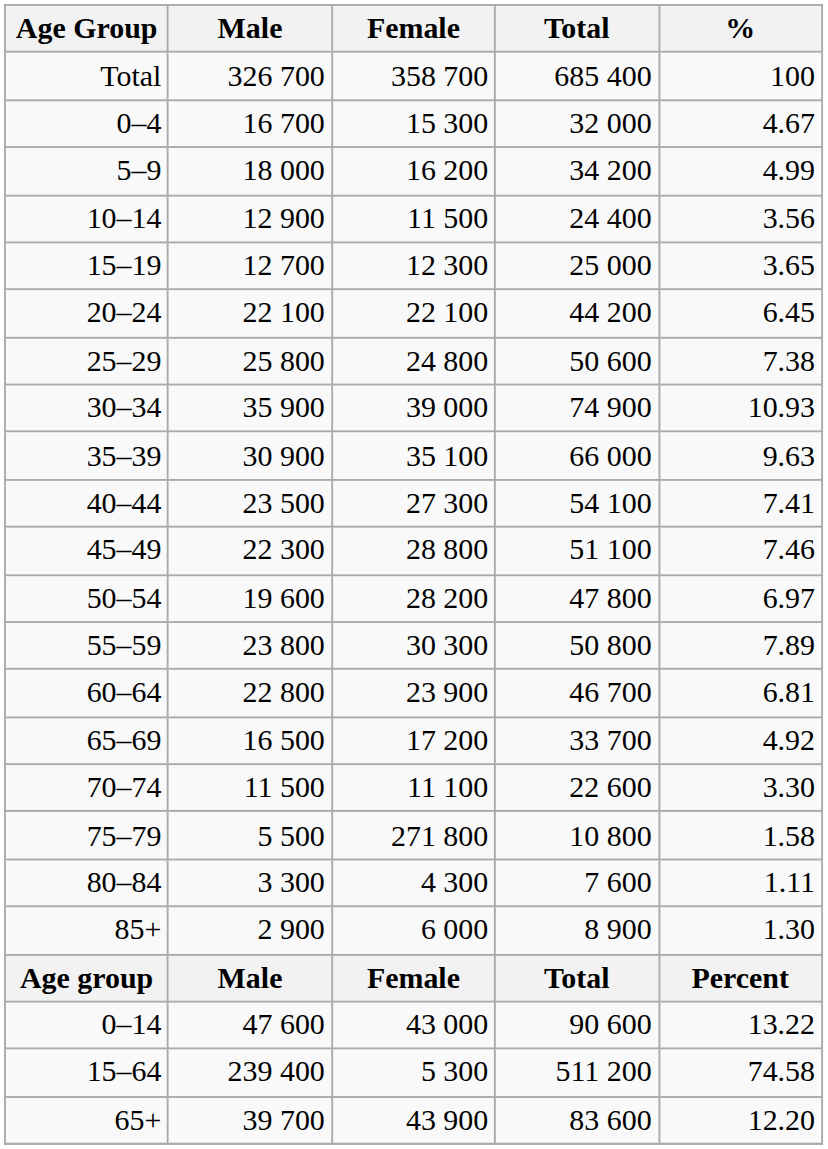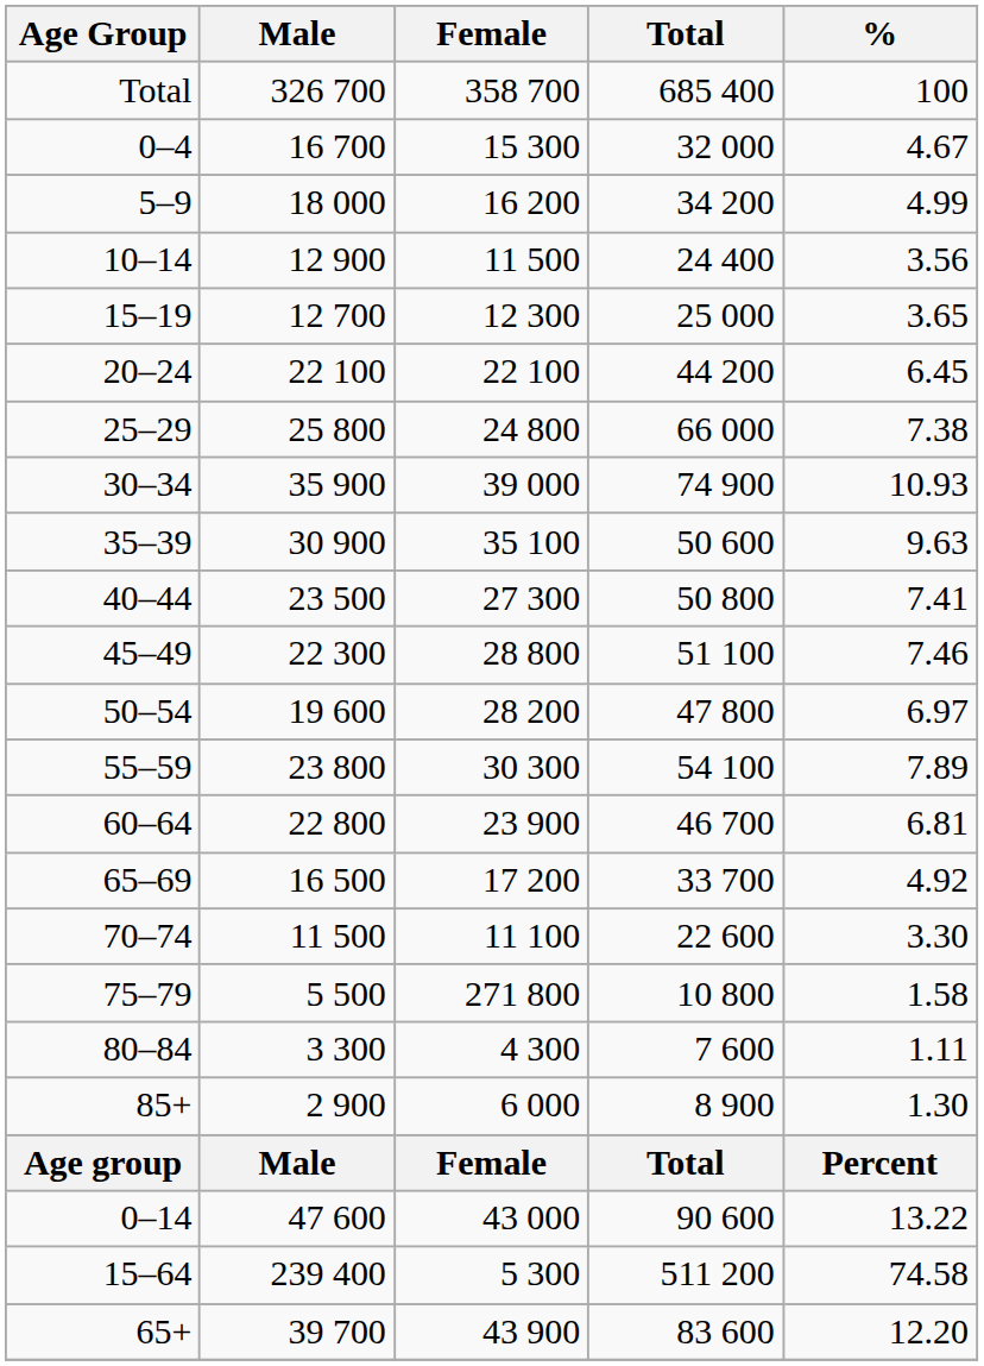25–29 | Total: 50 600 -> 66 000
35–39 | Total: 66 000 -> 50 600
40–44 | Total: 54 100 -> 50 800
55–59 | Total: 50 800 -> 54 100
